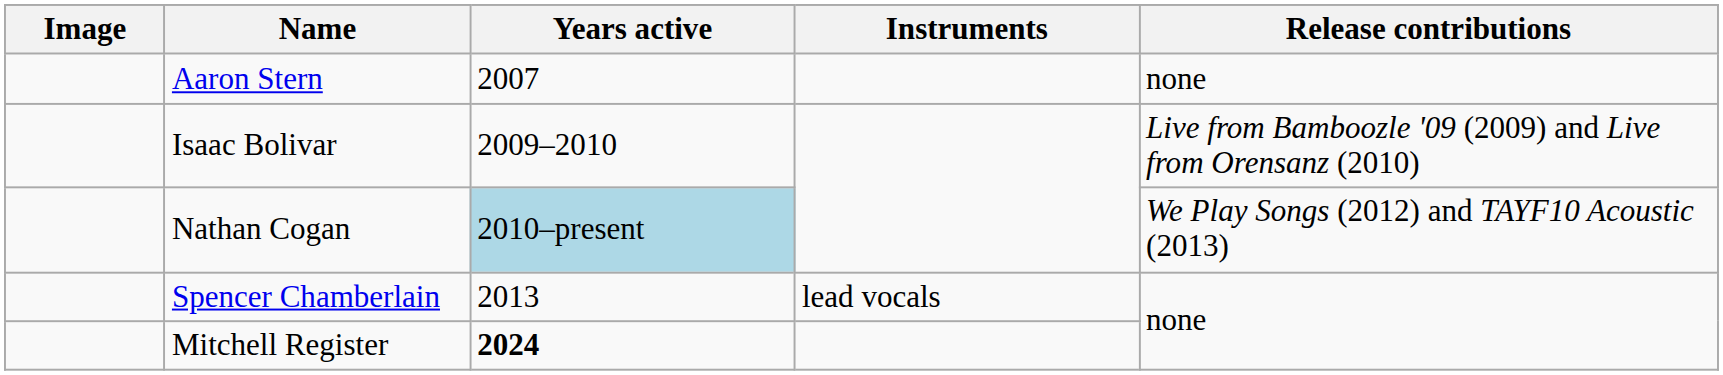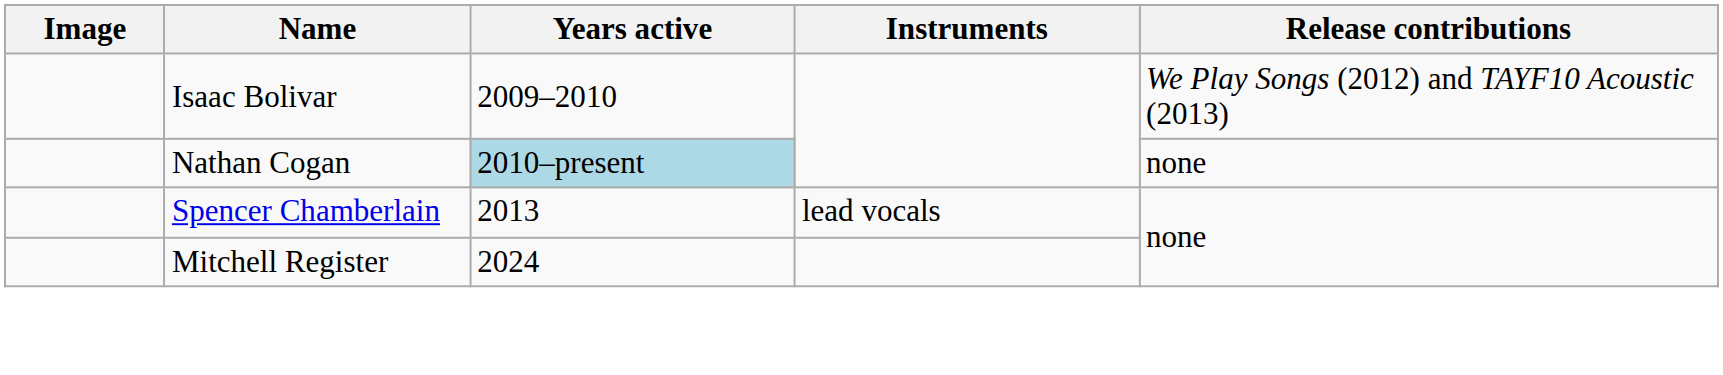- row: Aaron Stern | 2007 | none
Isaac Bolivar | Release contributions: Live from Bamboozle '09 (2009) and Live from Orensanz (2010) -> We Play Songs (2012) and TAYF10 Acoustic (2013)
Nathan Cogan | Release contributions: We Play Songs (2012) and TAYF10 Acoustic (2013) -> none
Mitchell Register | Years active: bold -> normal
